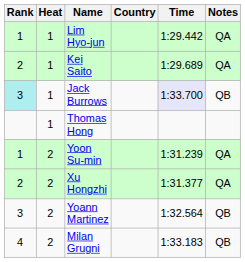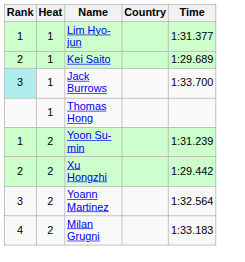- column: Notes | QA | QA | QB | QA | QA | QB | QB
Lim Hyo-jun | Time: 1:29.442 -> 1:31.377
Jack Burrows | Time: lavender background -> no background
Xu Hongzhi | Time: 1:31.377 -> 1:29.442
